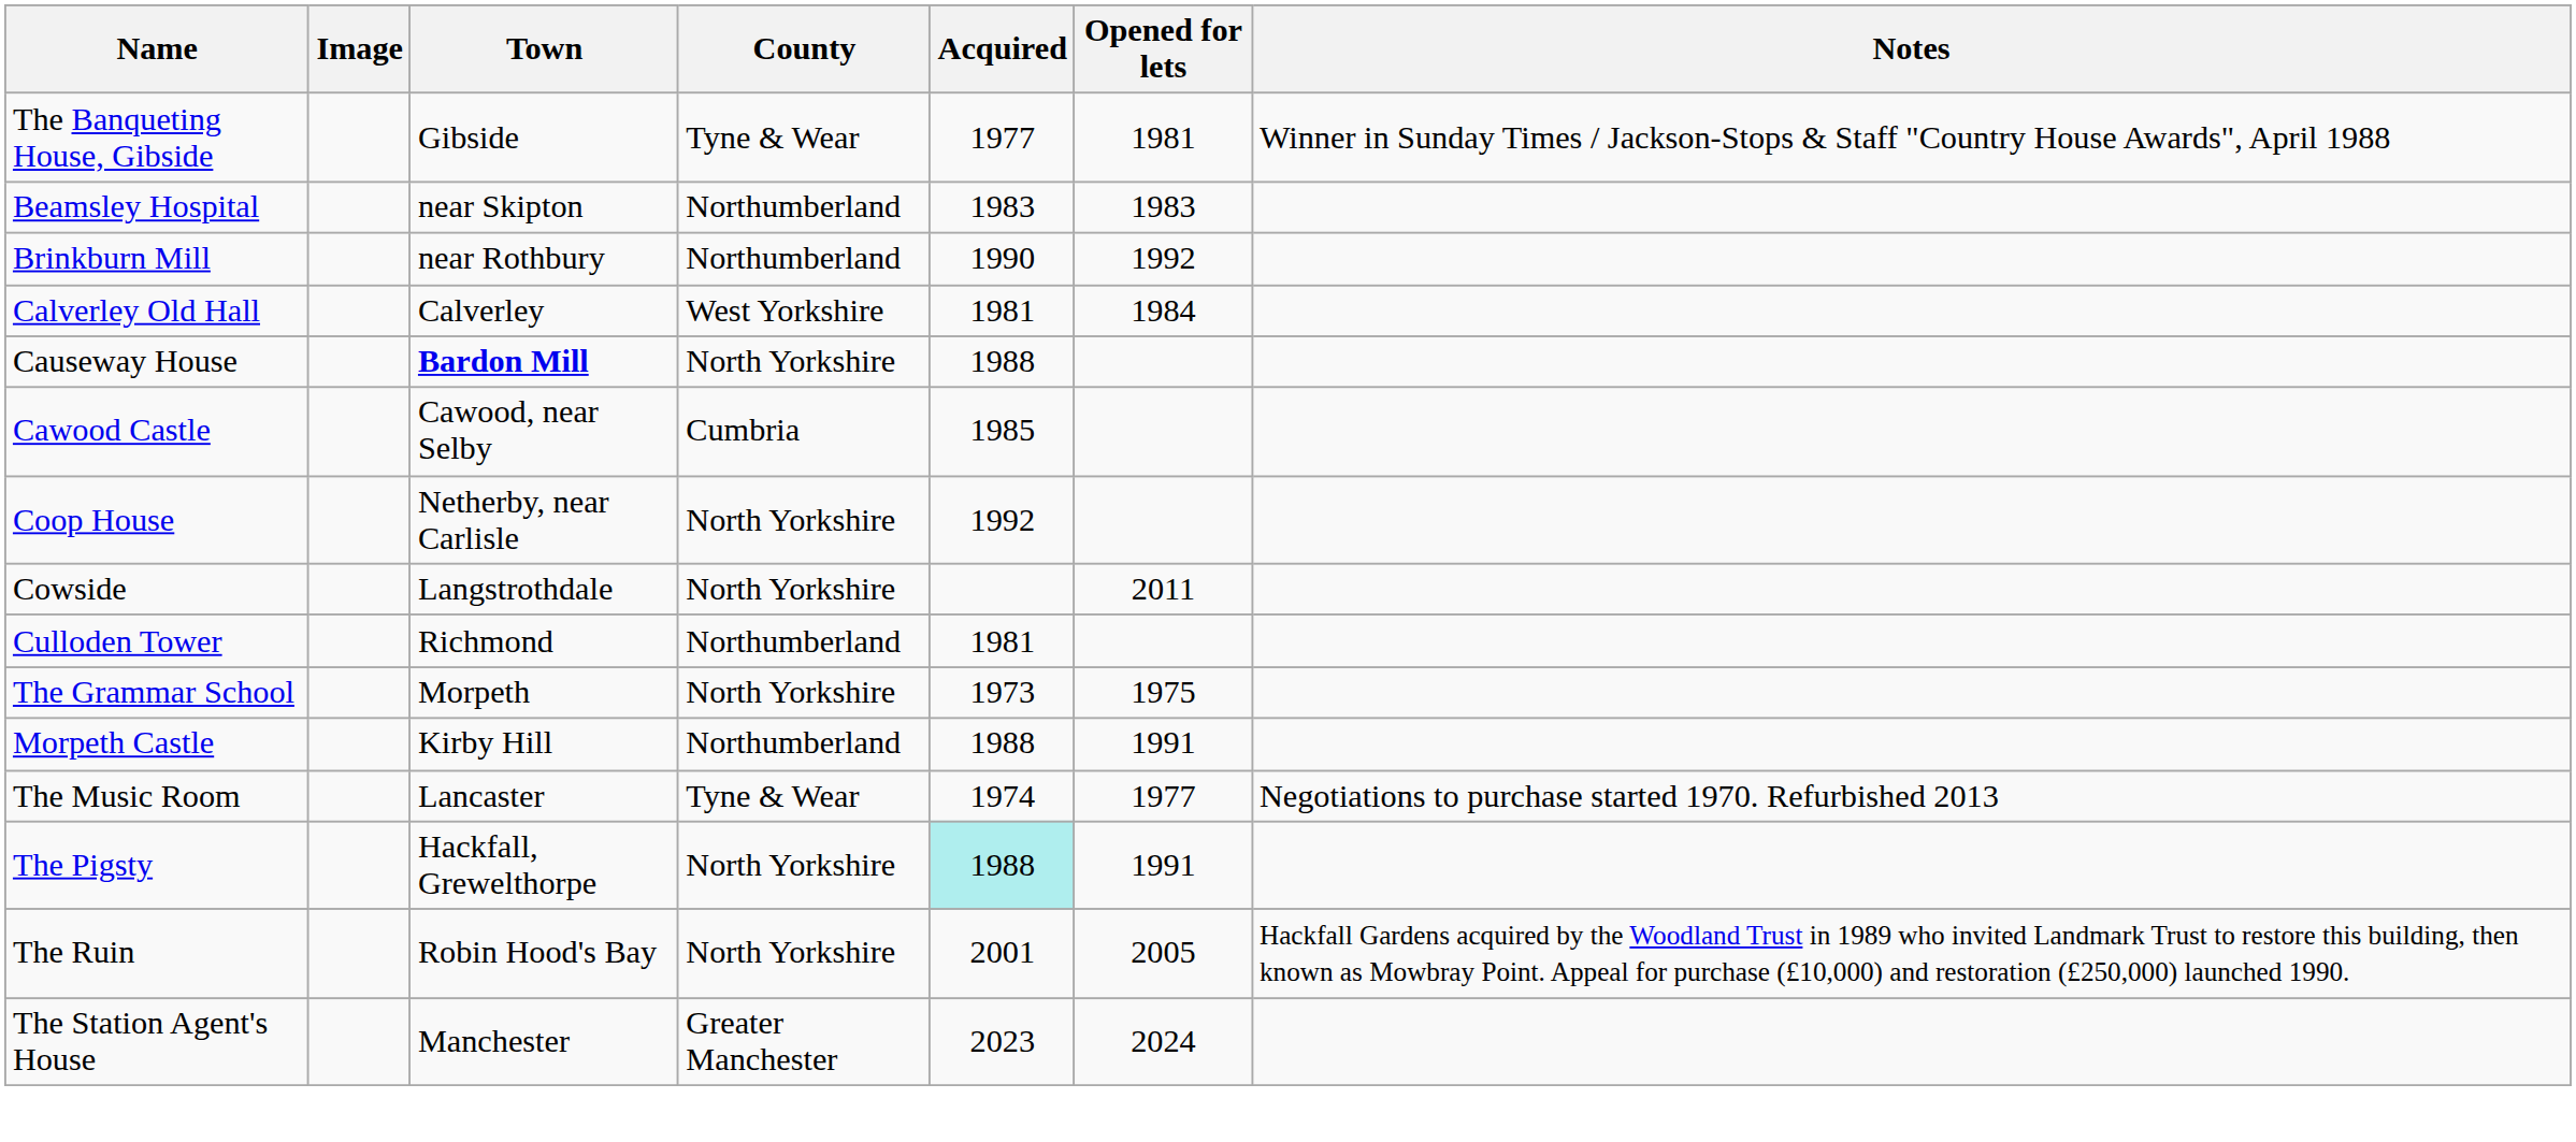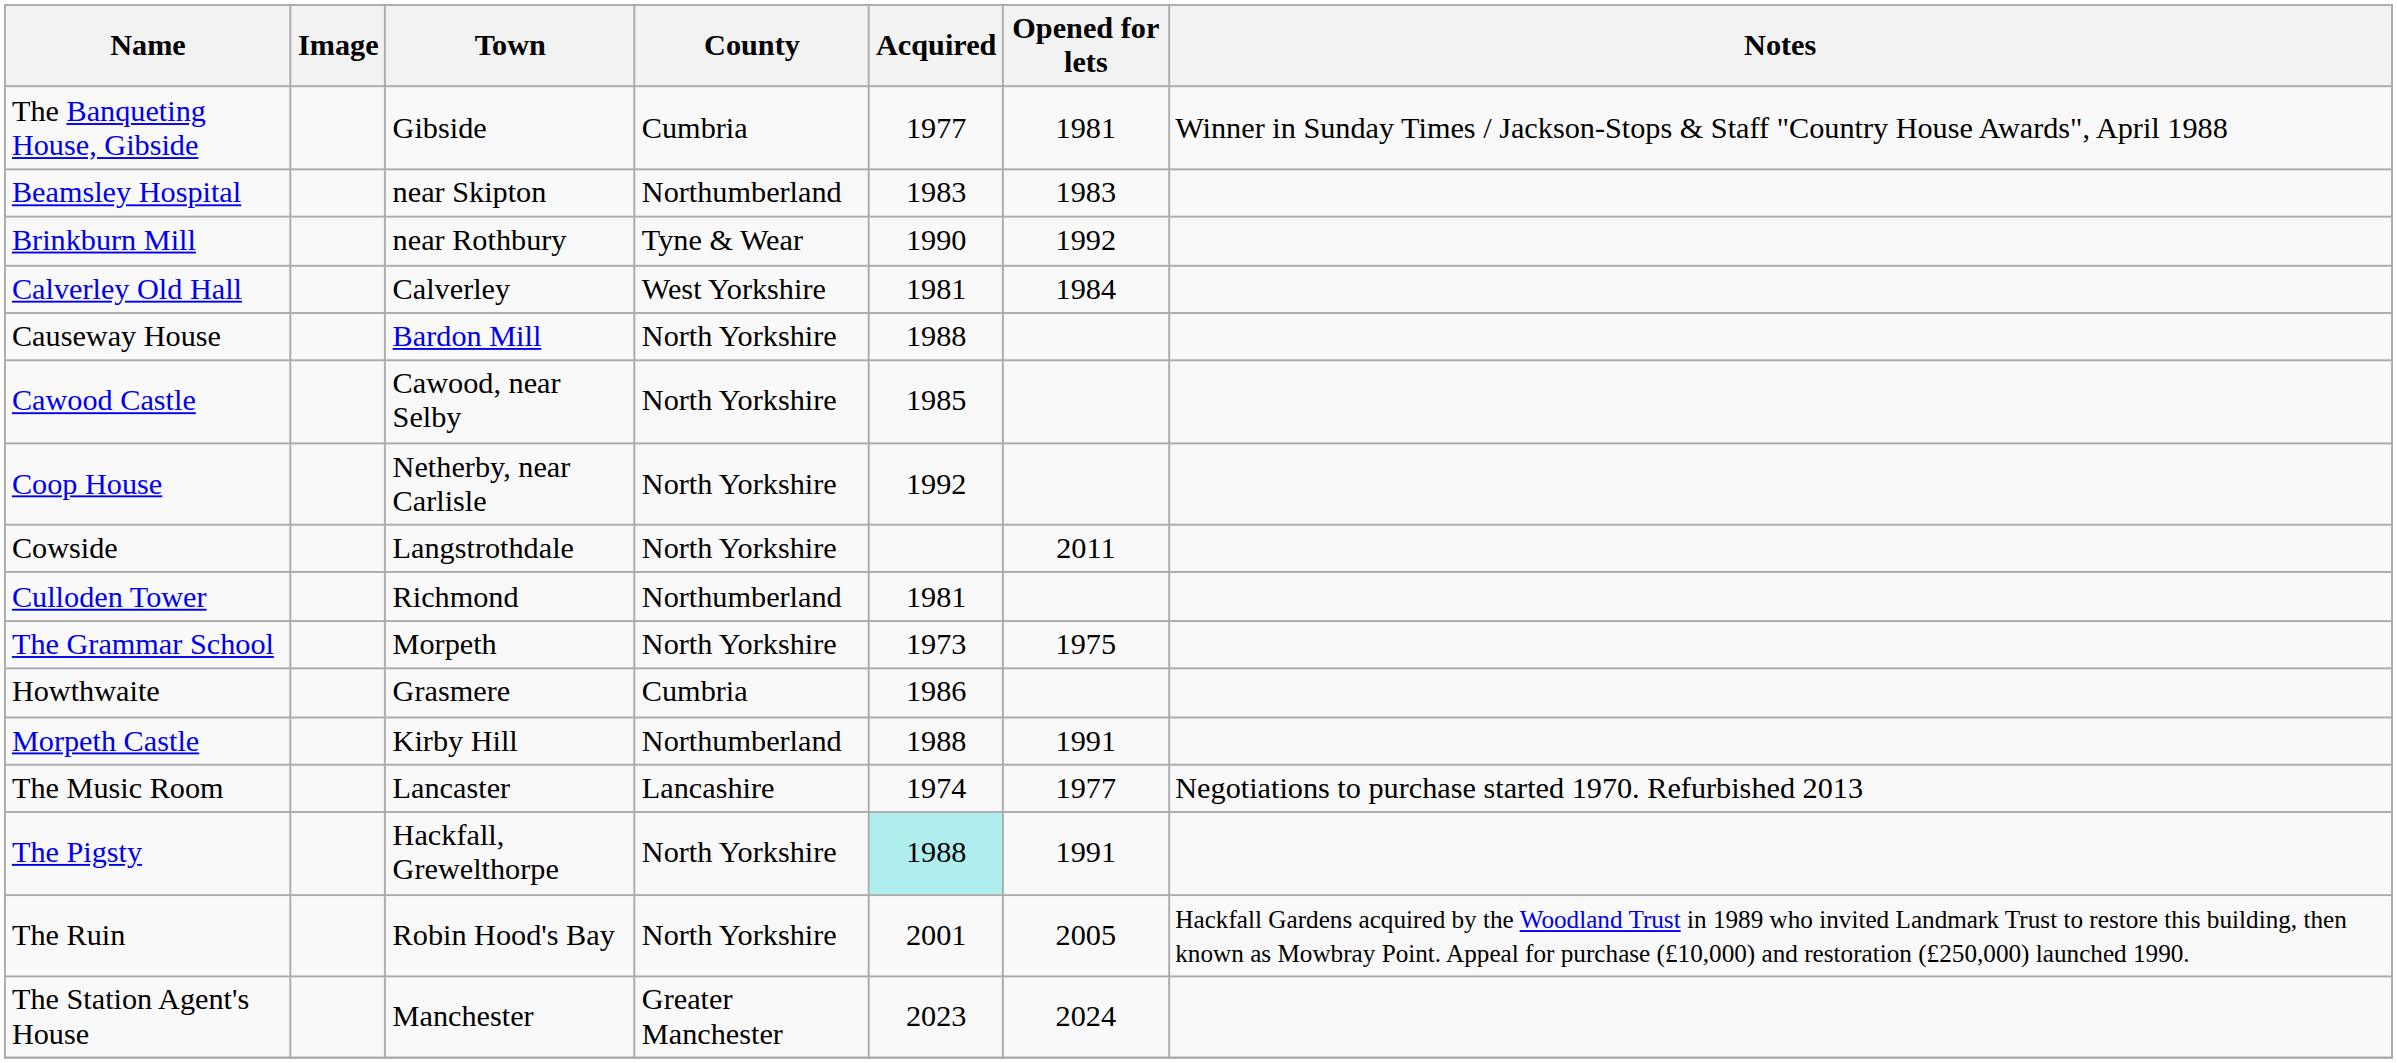The Banqueting House, Gibside | County: Tyne & Wear -> Cumbria
Brinkburn Mill | County: Northumberland -> Tyne & Wear
Causeway House | Town: bold -> normal
Cawood Castle | County: Cumbria -> North Yorkshire
+ row: Howthwaite | Grasmere | Cumbria | 1986
The Music Room | County: Tyne & Wear -> Lancashire
